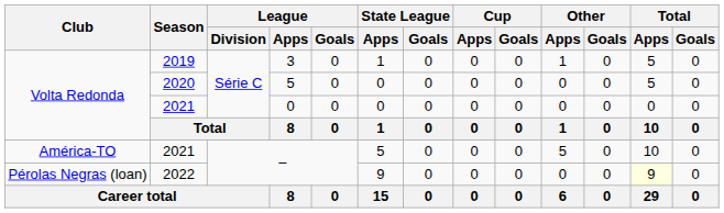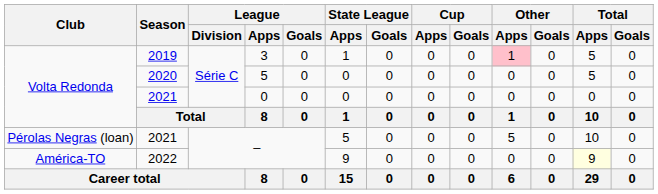2019 | Other / Apps: no background -> pink background
2021 / – | Club: América-TO -> Pérolas Negras (loan)
2022 | Club: Pérolas Negras (loan) -> América-TO
